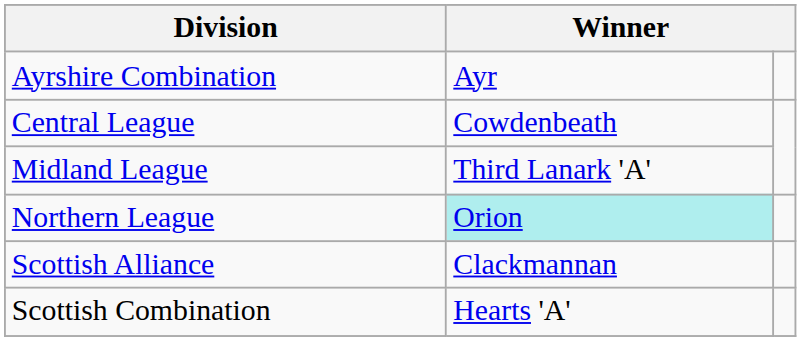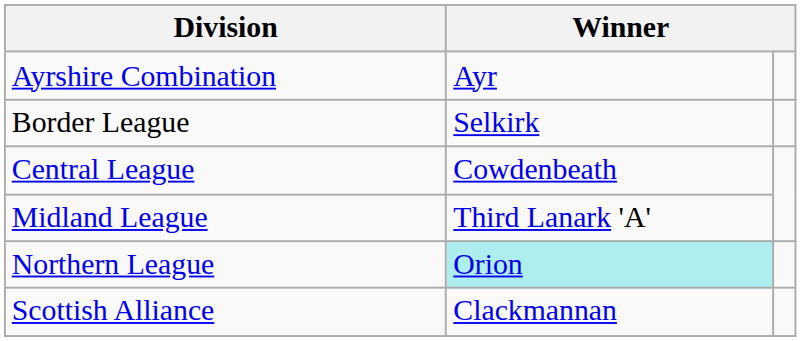+ row: Border League | Selkirk
- row: Scottish Combination | Hearts 'A'
